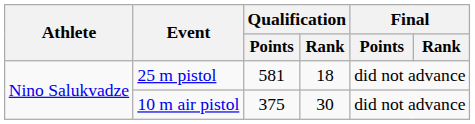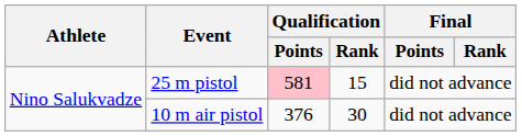25 m pistol | Qualification / Points: no background -> pink background
25 m pistol | Qualification / Rank: 18 -> 15
10 m air pistol | Qualification / Points: 375 -> 376
